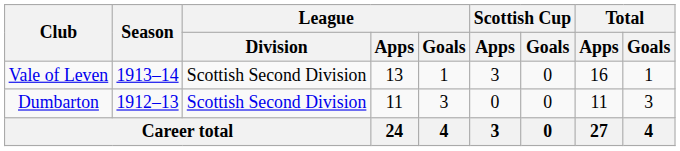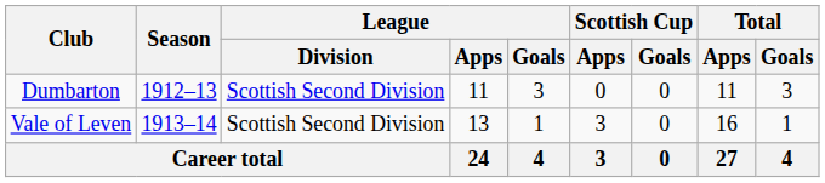rows swapped: Dumbarton <-> Vale of Leven
